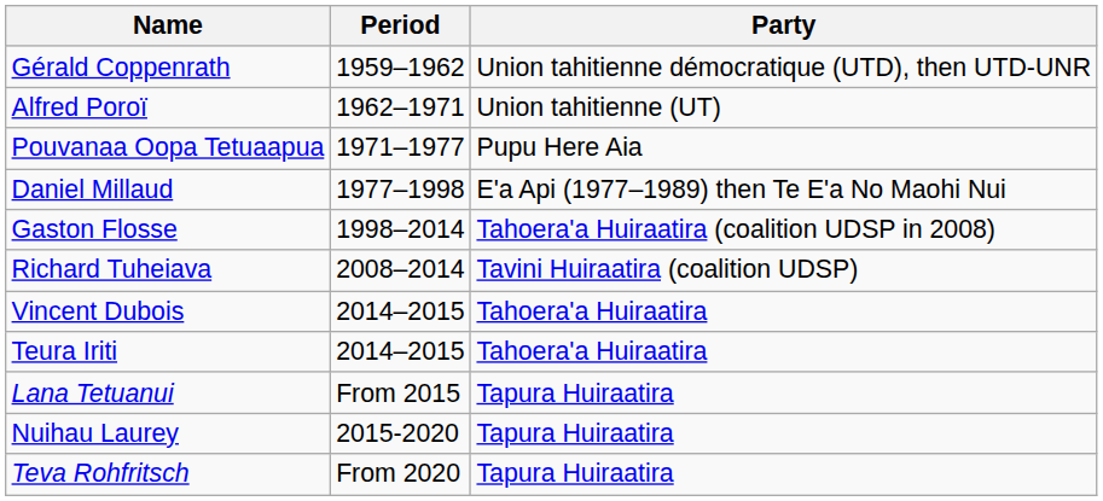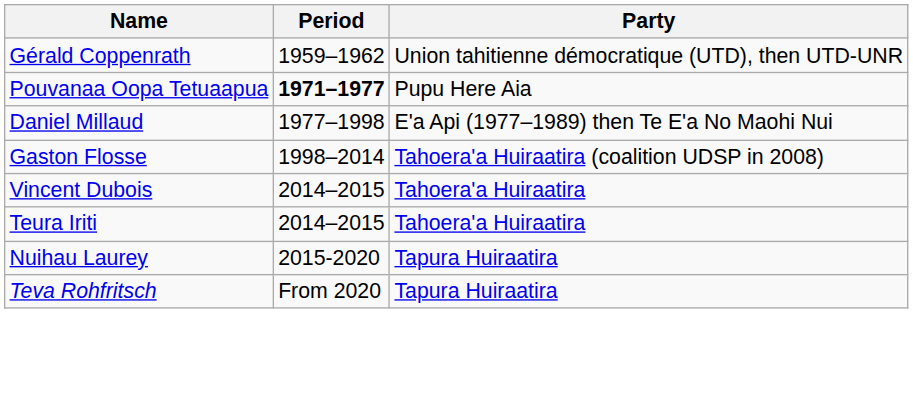- row: Alfred Poroï | 1962–1971 | Union tahitienne (UT)
Pouvanaa Oopa Tetuaapua | Period: normal -> bold
- row: Richard Tuheiava | 2008–2014 | Tavini Huiraatira (coalition UDSP)
- row: Lana Tetuanui | From 2015 | Tapura Huiraatira
